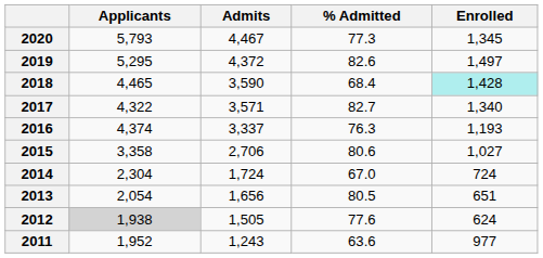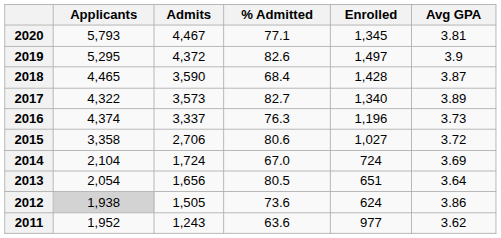+ column: Avg GPA | 3.81 | 3.9 | 3.87 | 3.89 | 3.73 | 3.72 | 3.69 | 3.64 | 3.86 | 3.62
2020 | % Admitted: 77.3 -> 77.1
2018 | Enrolled: paleturquoise background -> no background
2017 | Admits: 3,571 -> 3,573
2016 | Enrolled: 1,193 -> 1,196
2014 | Applicants: 2,304 -> 2,104
2012 | % Admitted: 77.6 -> 73.6
